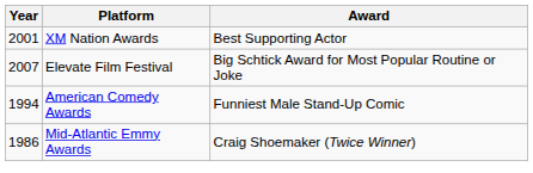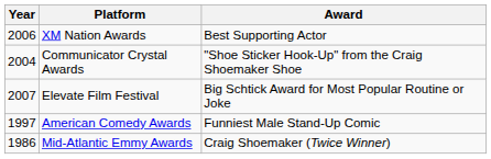XM Nation Awards | Year: 2001 -> 2006
+ row: 2004 | Communicator Crystal Awards | "Shoe Sticker Hook-Up" from the Craig Shoemaker Shoe
American Comedy Awards | Year: 1994 -> 1997
